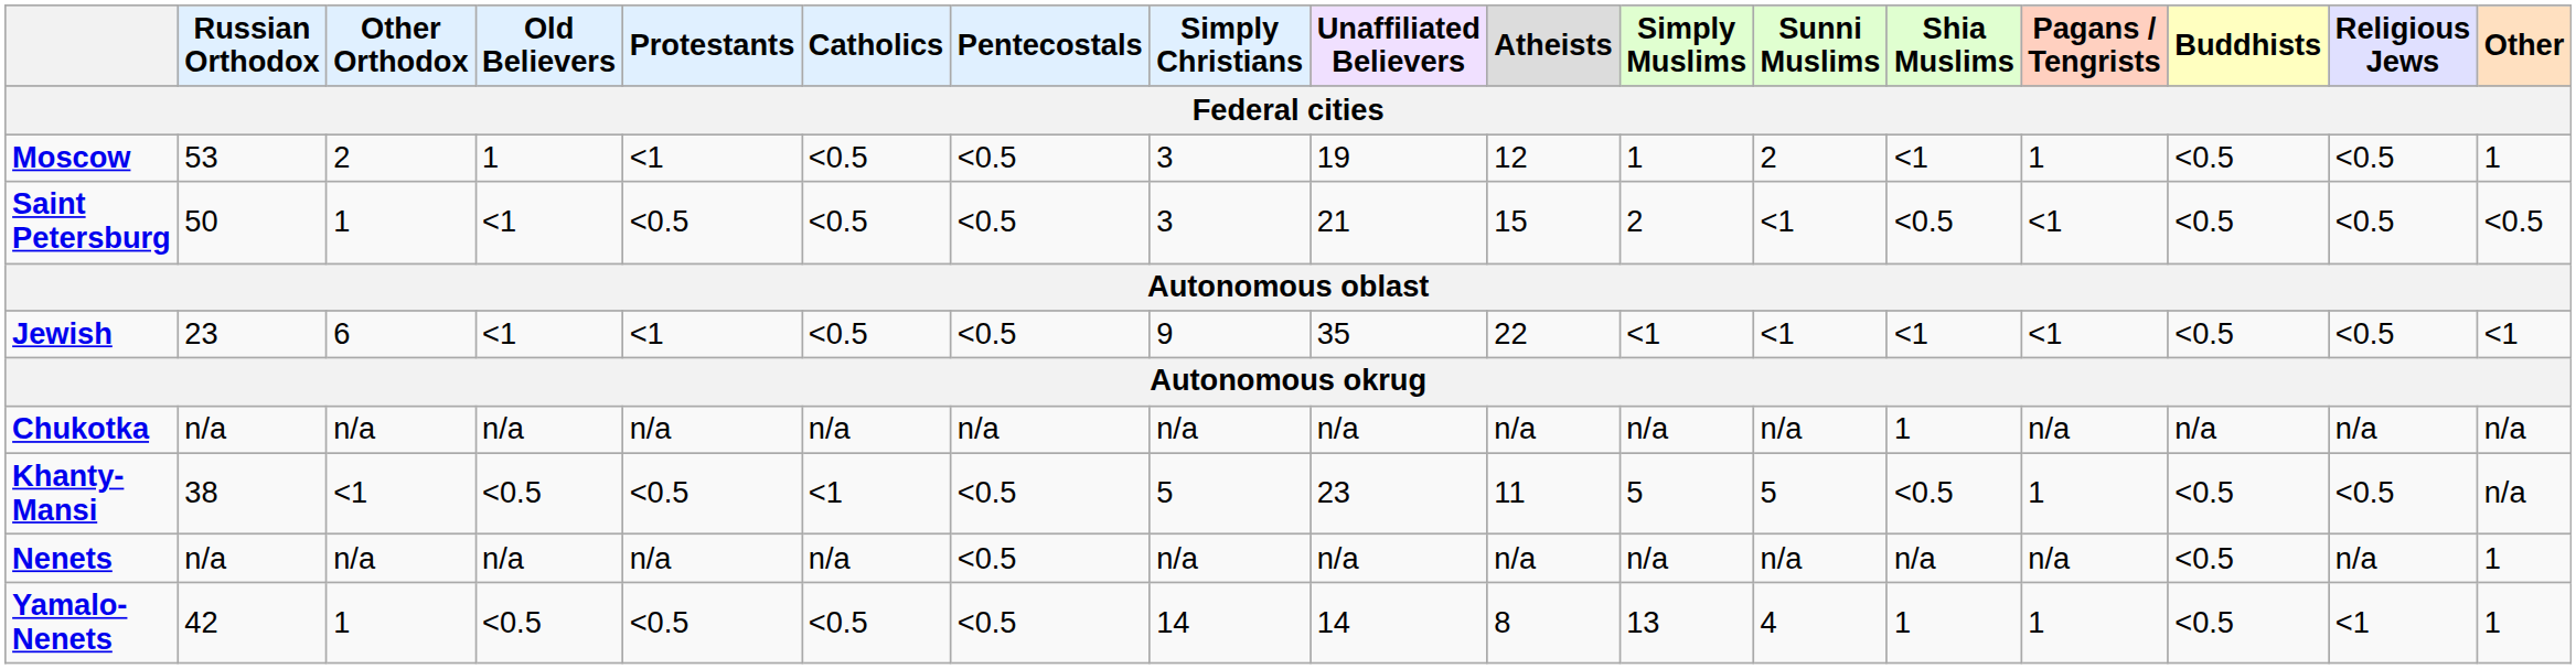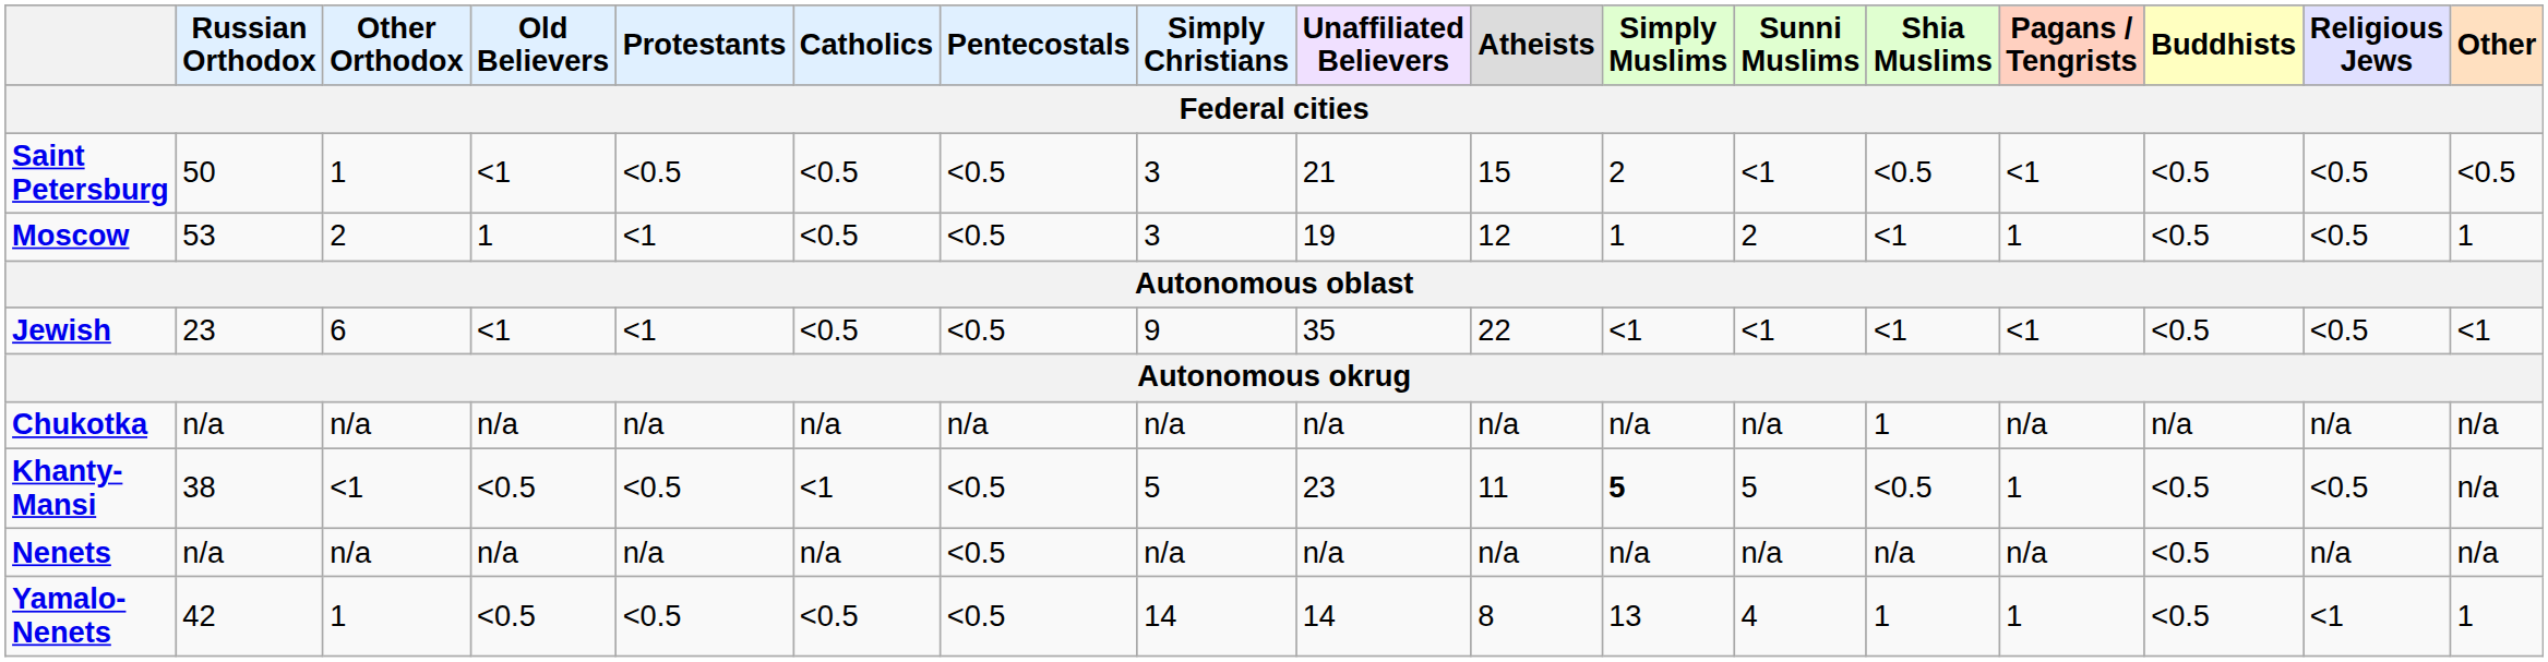rows swapped: Moscow <-> Saint Petersburg
Khanty-Mansi | Simply Muslims: normal -> bold
Nenets | Other: 1 -> n/a
